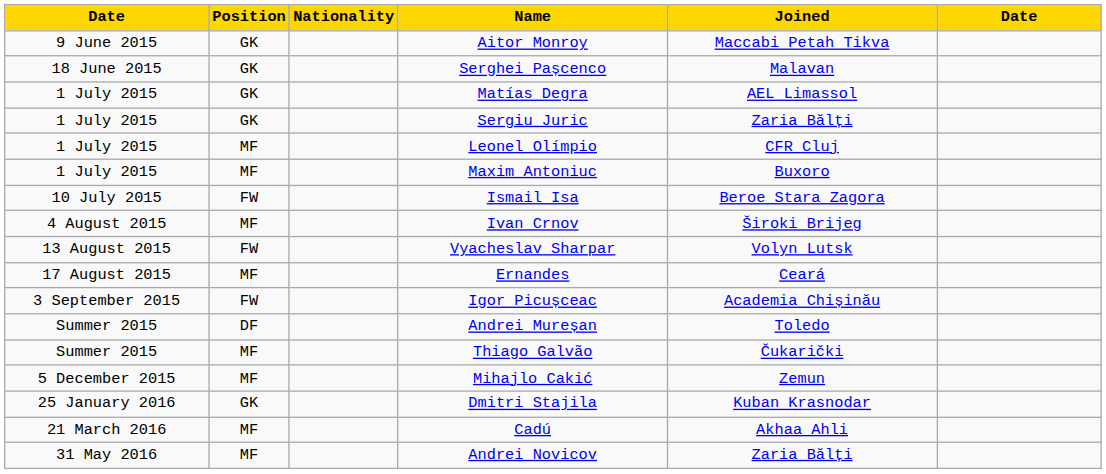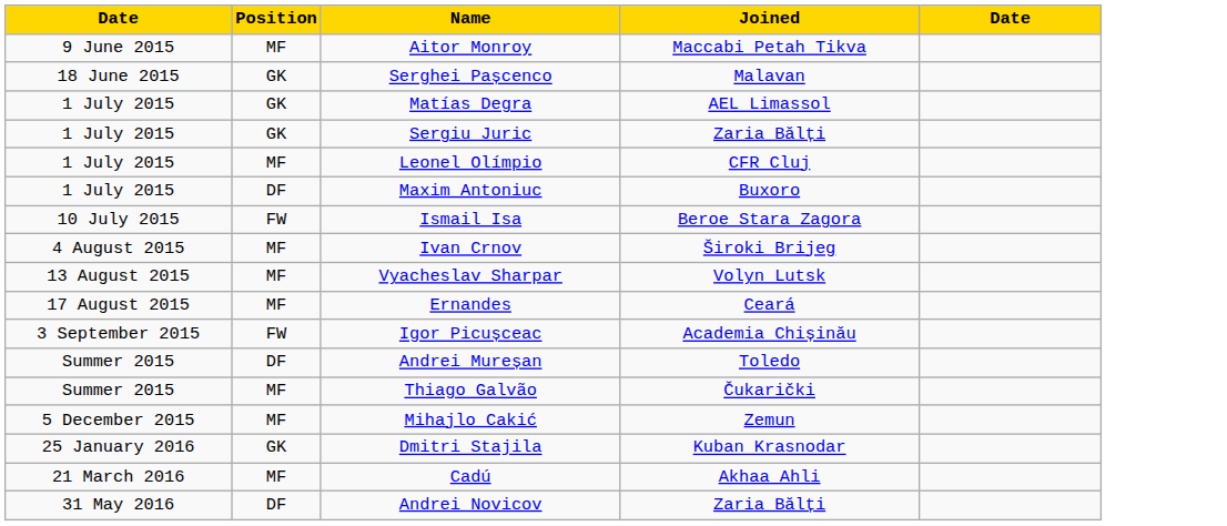- column: Nationality
Aitor Monroy | Position: GK -> MF
Maxim Antoniuc | Position: MF -> DF
Vyacheslav Sharpar | Position: FW -> MF
Andrei Novicov | Position: MF -> DF
